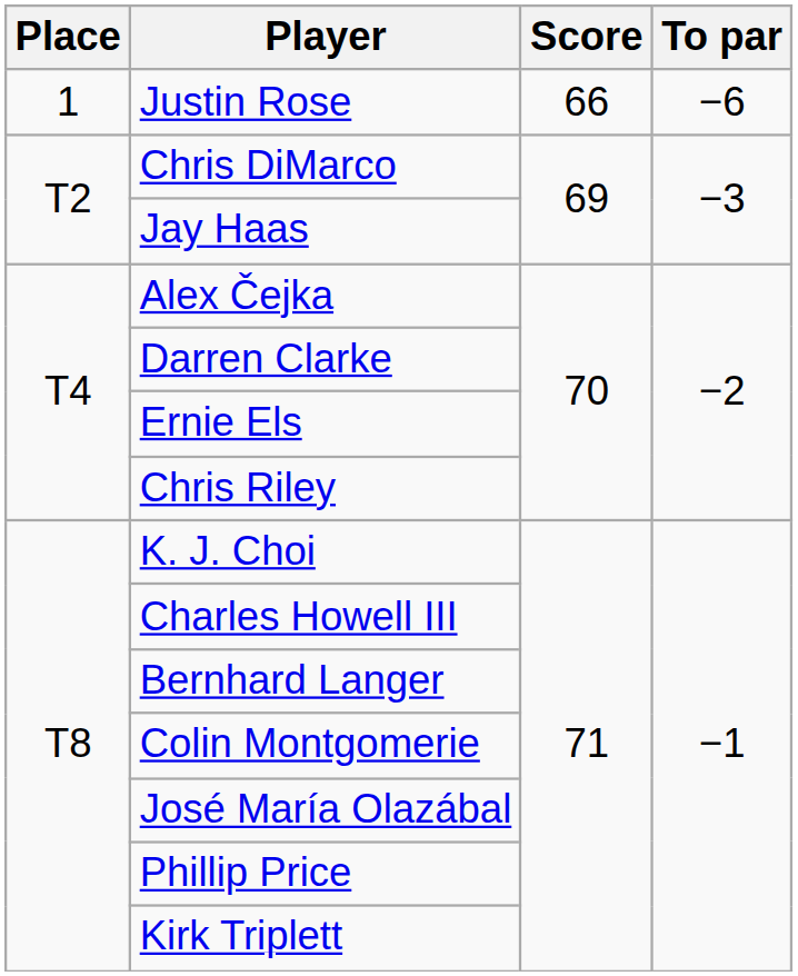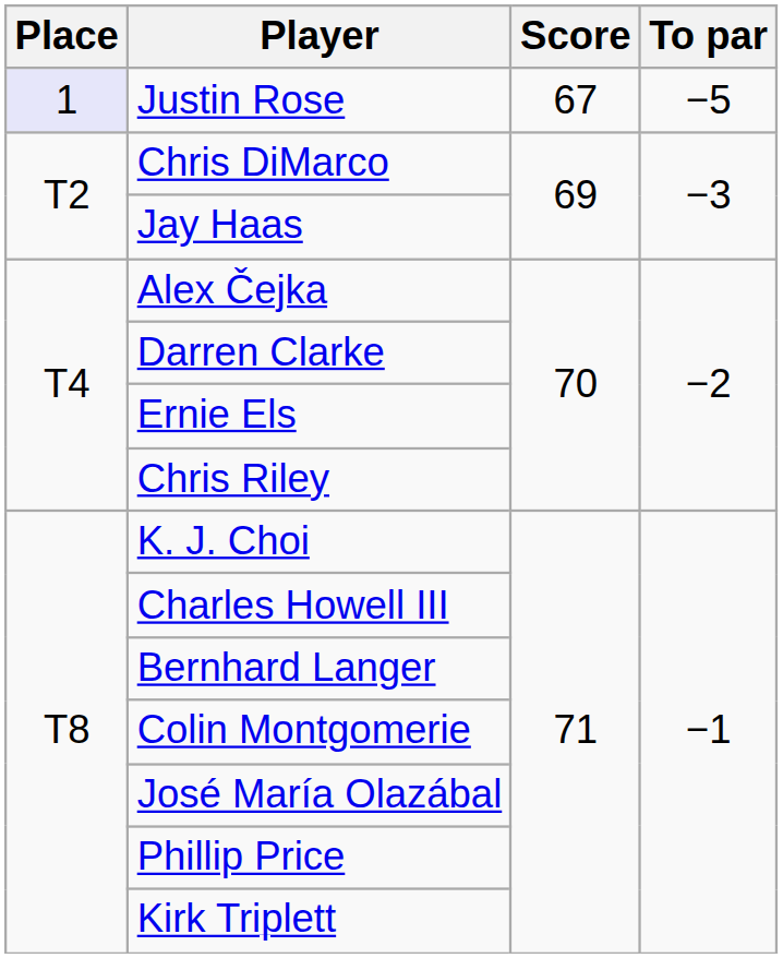Justin Rose | Place: no background -> lavender background
Justin Rose | Score: 66 -> 67
Justin Rose | To par: −6 -> −5
